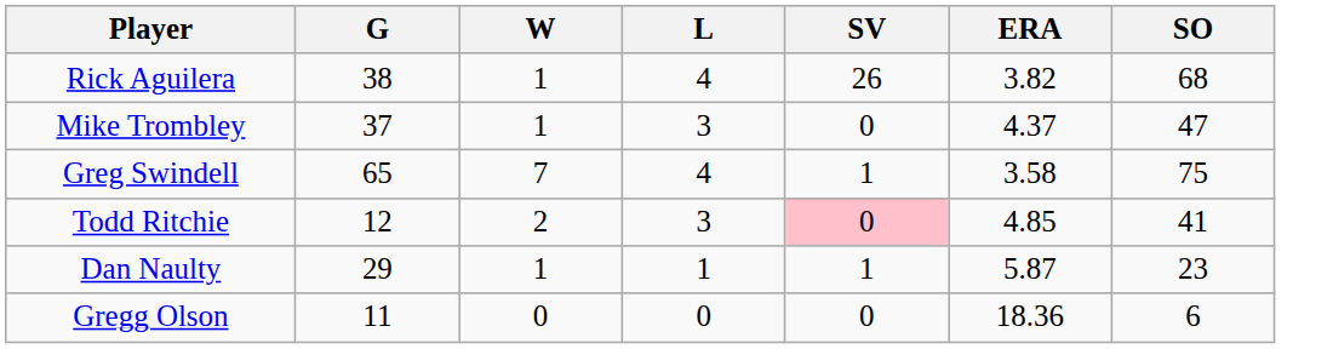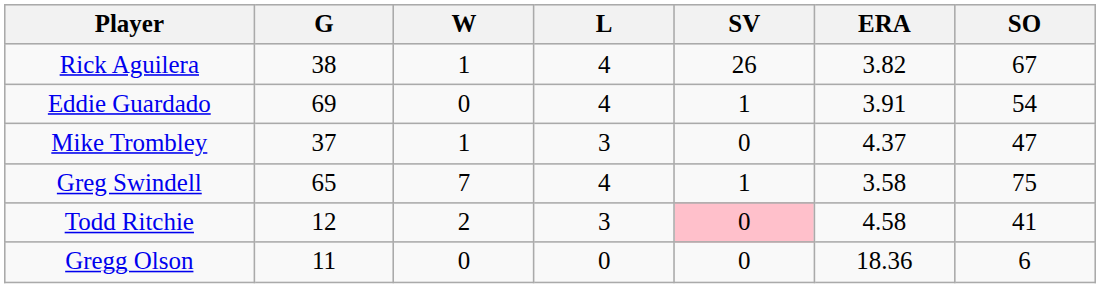Rick Aguilera | SO: 68 -> 67
+ row: Eddie Guardado | 69 | 0 | 4 | 1 | 3.91 | 54
Todd Ritchie | ERA: 4.85 -> 4.58
- row: Dan Naulty | 29 | 1 | 1 | 1 | 5.87 | 23
